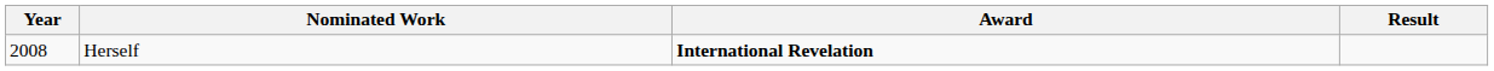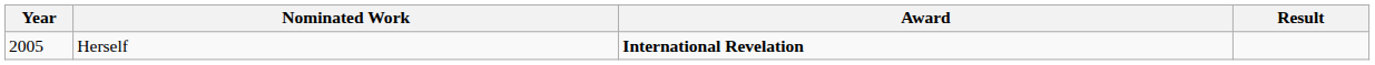Herself | Year: 2008 -> 2005
